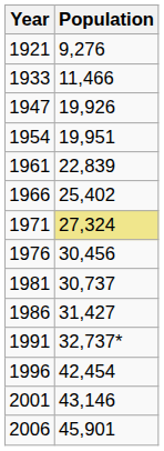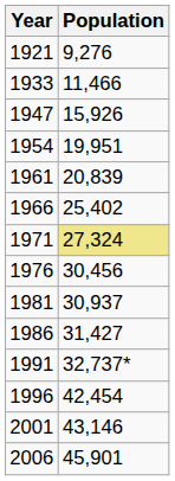1947 | Population: 19,926 -> 15,926
1961 | Population: 22,839 -> 20,839
1981 | Population: 30,737 -> 30,937
